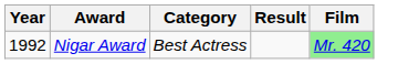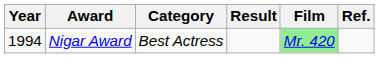+ column: Ref.
Nigar Award | Year: 1992 -> 1994
